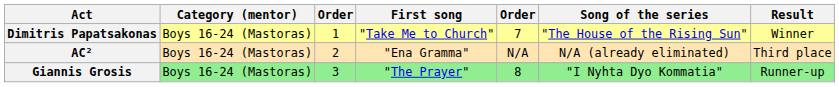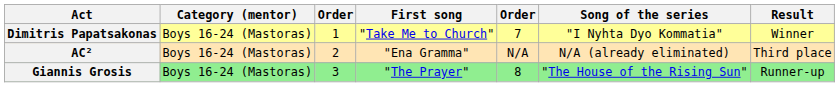Dimitris Papatsakonas | Song of the series: "The House of the Rising Sun" -> "I Nyhta Dyo Kommatia"
Giannis Grosis | Song of the series: "I Nyhta Dyo Kommatia" -> "The House of the Rising Sun"
